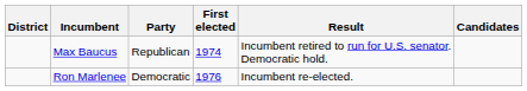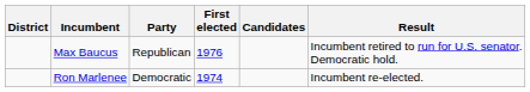columns swapped: Result <-> Candidates
Max Baucus | First elected: 1974 -> 1976
Ron Marlenee | First elected: 1976 -> 1974
